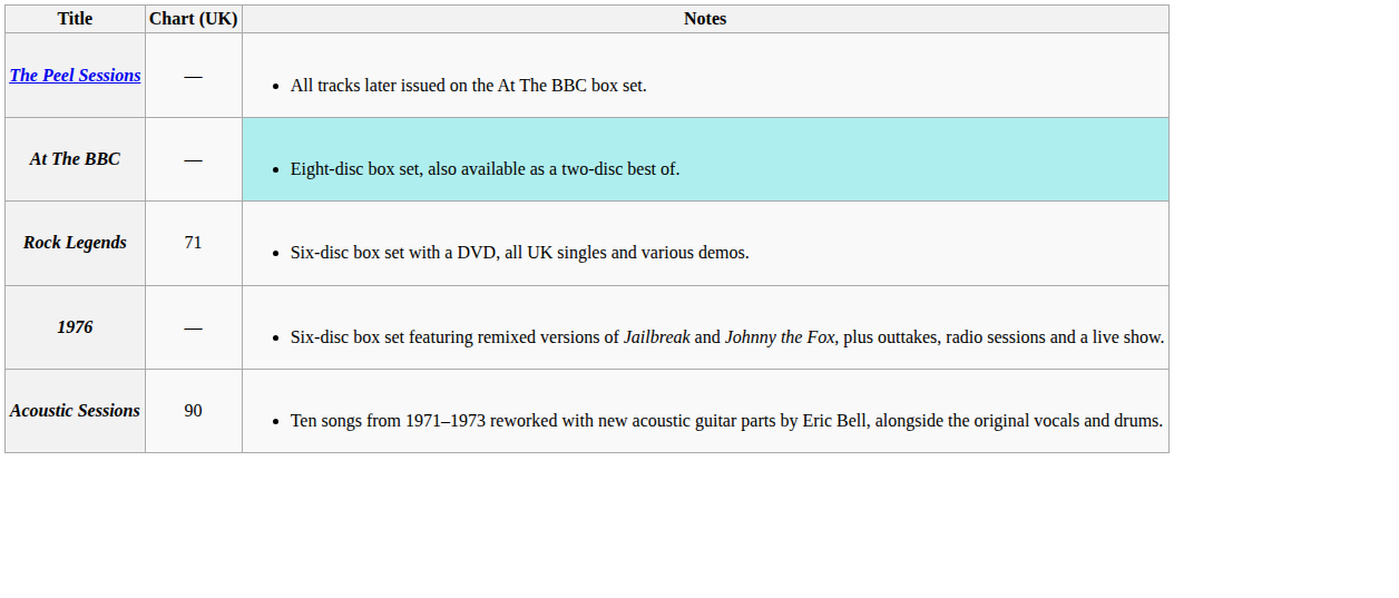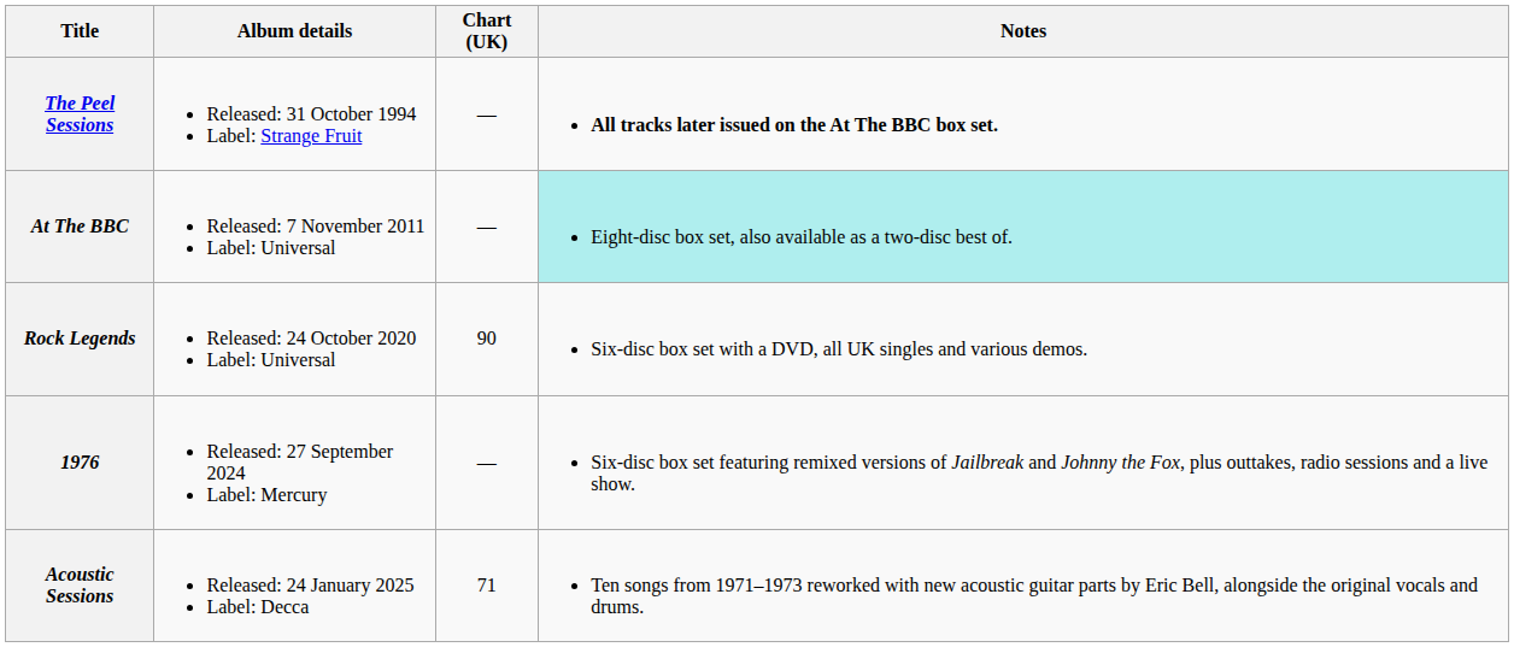+ column: Album details | Released: 31 October 1994 Label: Strange Fruit | Released: 7 November 2011 Label: Universal | Released: 24 October 2020 Label: Universal | Released: 27 September 2024 Label: Mercury | Released: 24 January 2025 Label: Decca
The Peel Sessions | Notes: normal -> bold
Rock Legends | Chart (UK): 71 -> 90
Acoustic Sessions | Chart (UK): 90 -> 71
